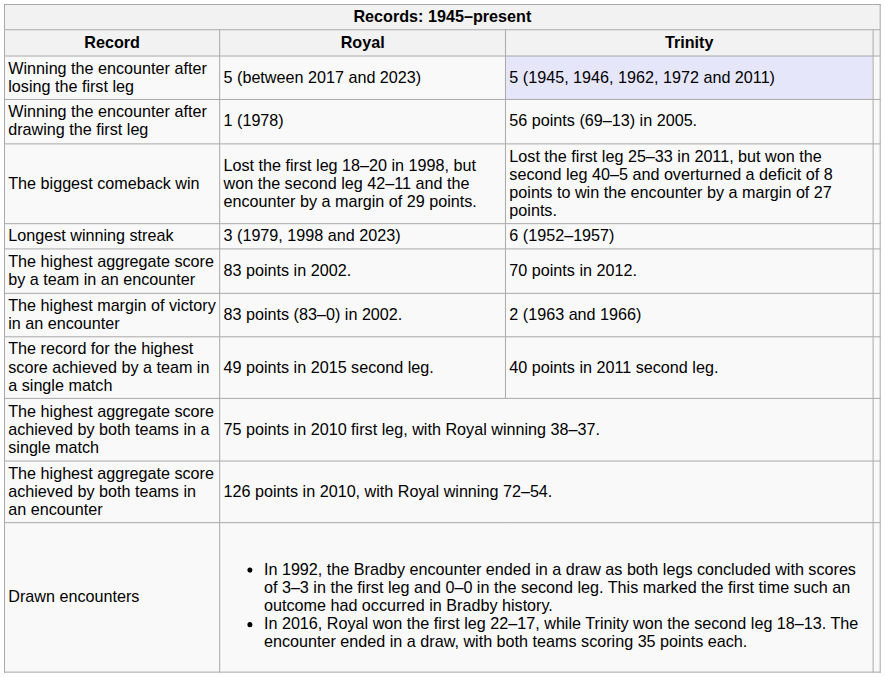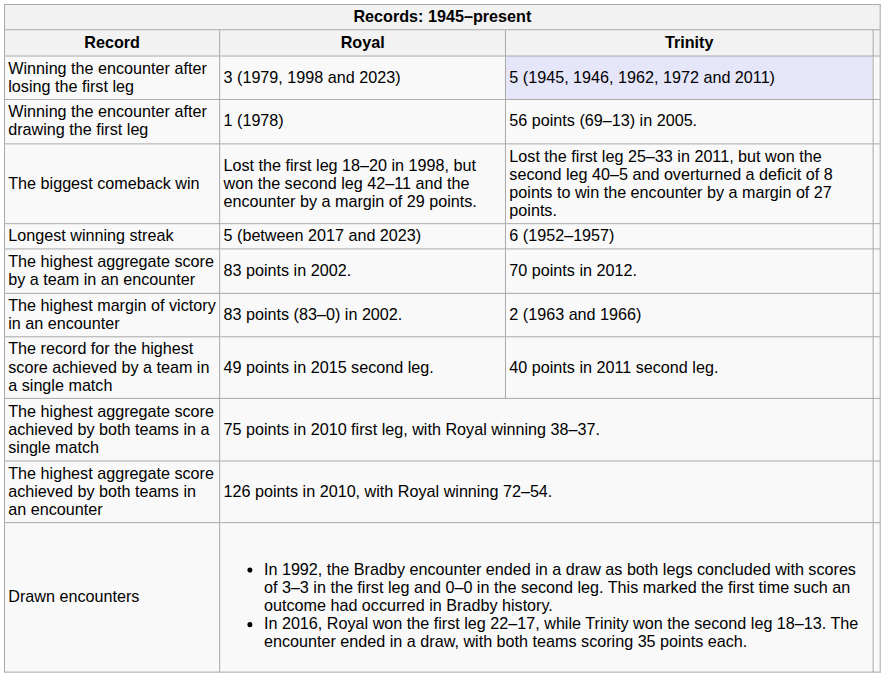Winning the encounter after losing the first leg | Royal: 5 (between 2017 and 2023) -> 3 (1979, 1998 and 2023)
Longest winning streak | Royal: 3 (1979, 1998 and 2023) -> 5 (between 2017 and 2023)
